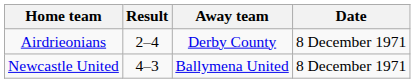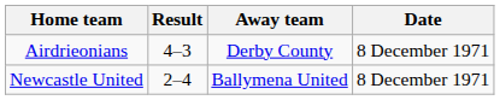Airdrieonians | Result: 2–4 -> 4–3
Newcastle United | Result: 4–3 -> 2–4
